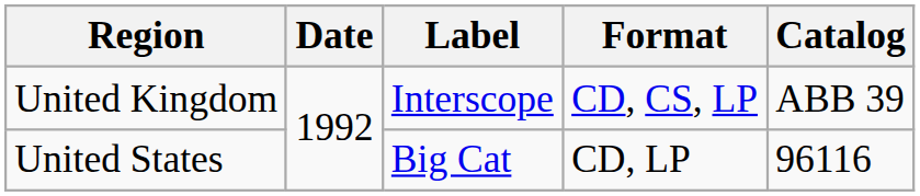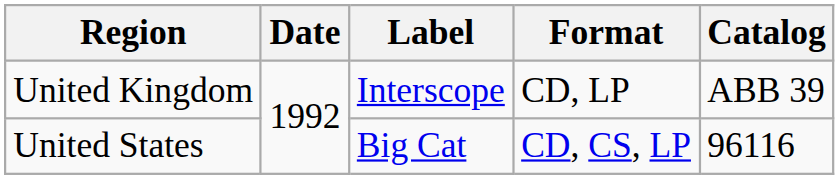United Kingdom | Format: CD, CS, LP -> CD, LP
United States | Format: CD, LP -> CD, CS, LP
